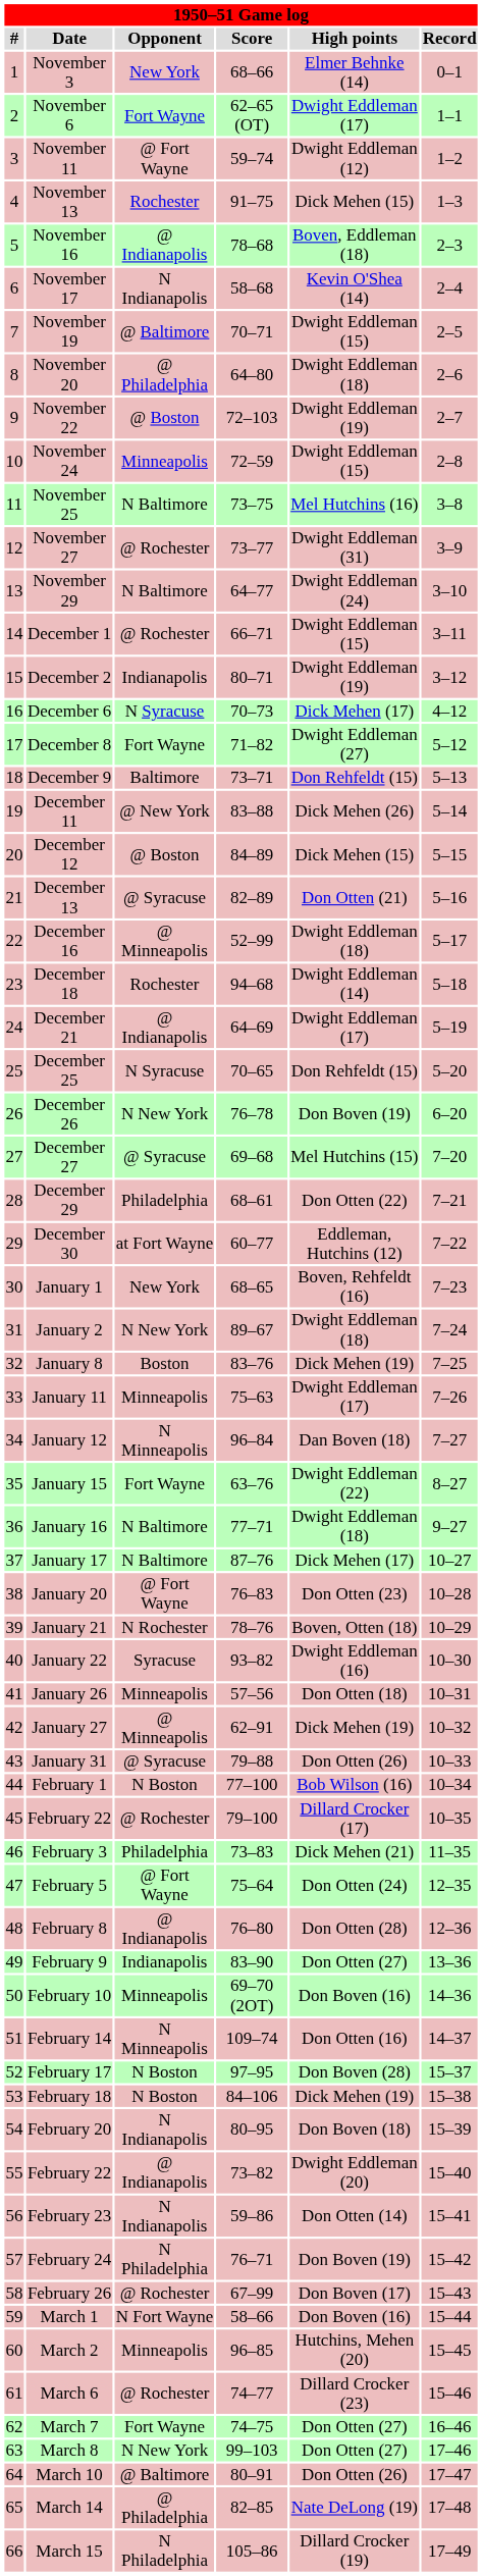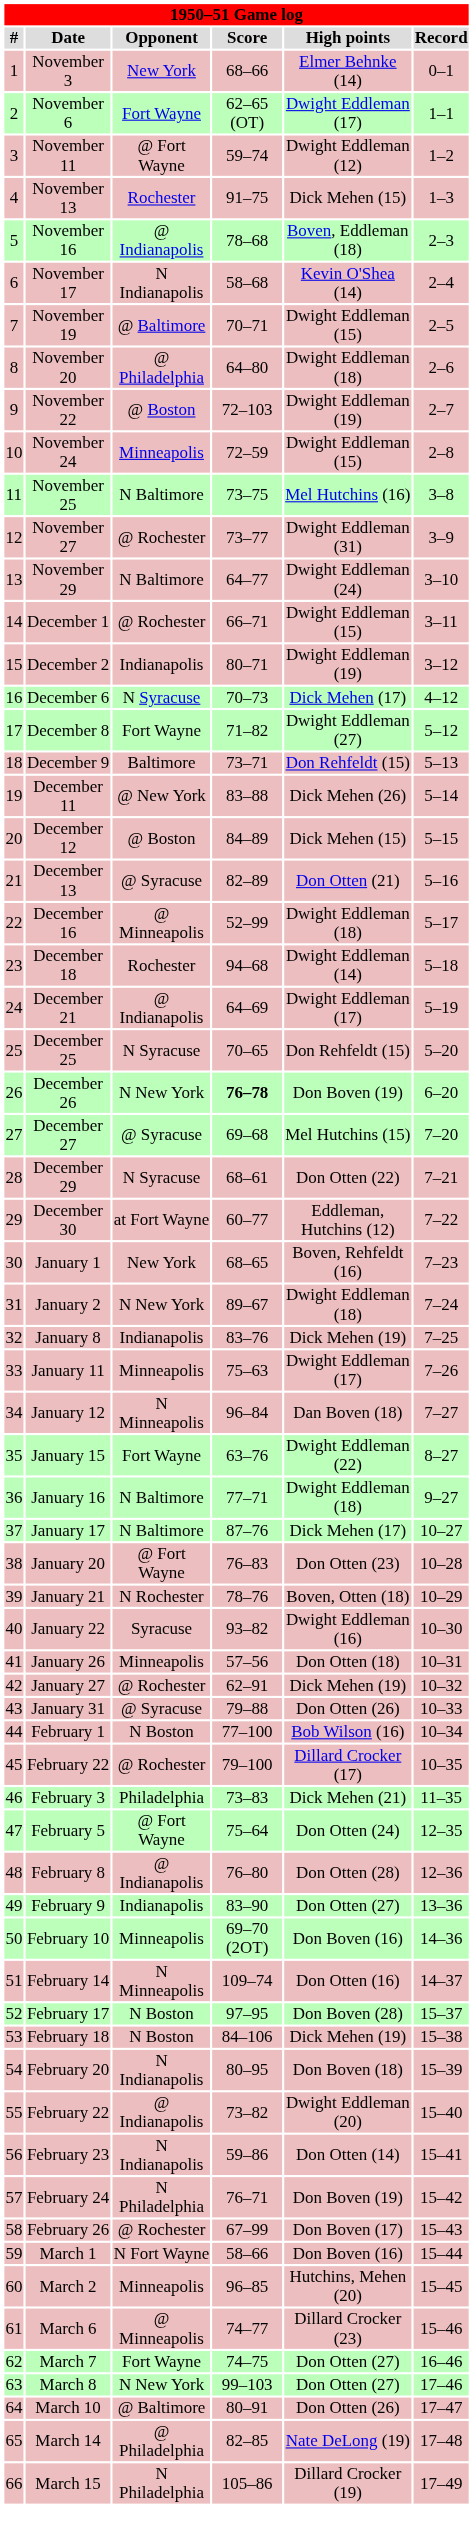December 26 | Score: normal -> bold
December 29 | Opponent: Philadelphia -> N Syracuse
January 8 | Opponent: Boston -> Indianapolis
January 27 | Opponent: @ Minneapolis -> @ Rochester
March 6 | Opponent: @ Rochester -> @ Minneapolis
